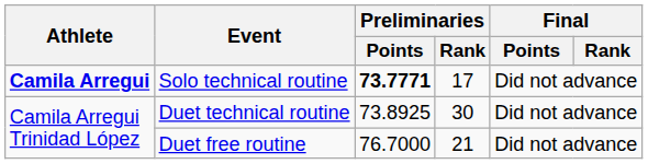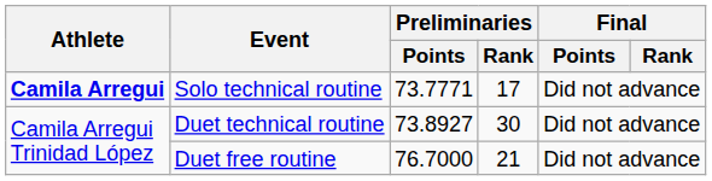Solo technical routine | Preliminaries / Points: bold -> normal
Duet technical routine | Preliminaries / Points: 73.8925 -> 73.8927
